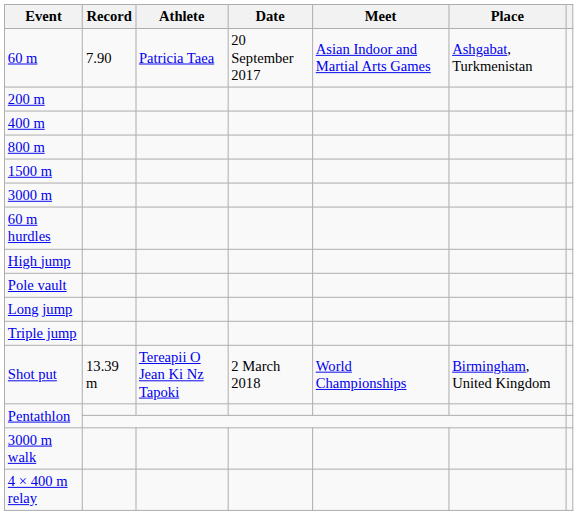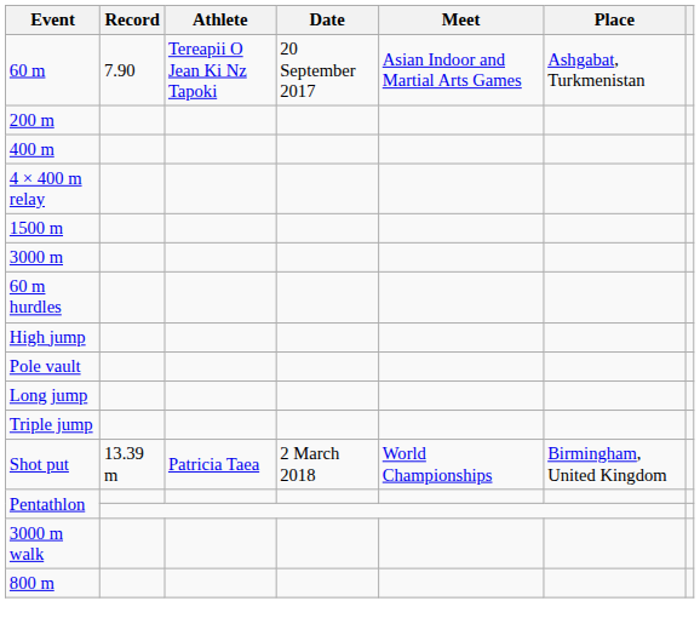60 m | Athlete: Patricia Taea -> Tereapii O Jean Ki Nz Tapoki
rows swapped: 800 m <-> 4 × 400 m relay
Shot put | Athlete: Tereapii O Jean Ki Nz Tapoki -> Patricia Taea
